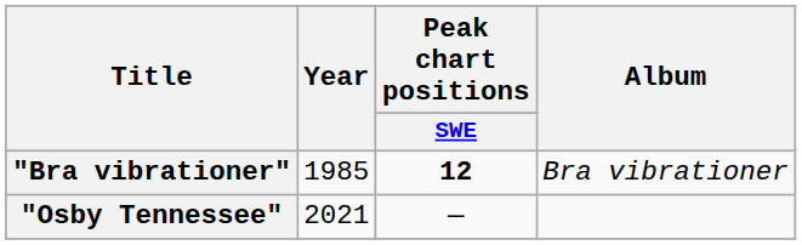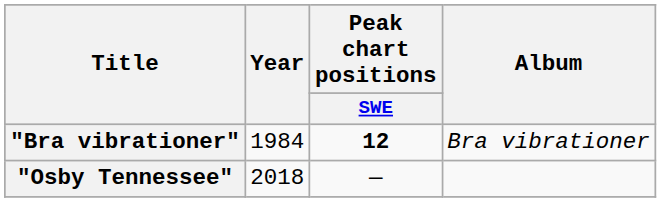"Bra vibrationer" | Year: 1985 -> 1984
"Osby Tennessee" | Year: 2021 -> 2018
